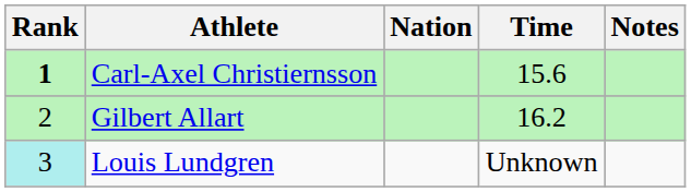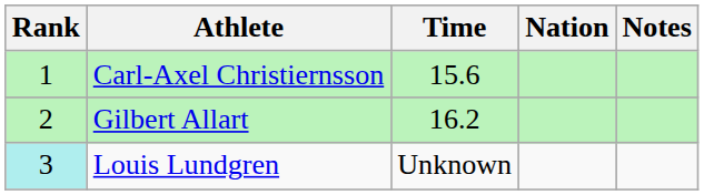columns swapped: Nation <-> Time
Carl-Axel Christiernsson | Rank: bold -> normal
